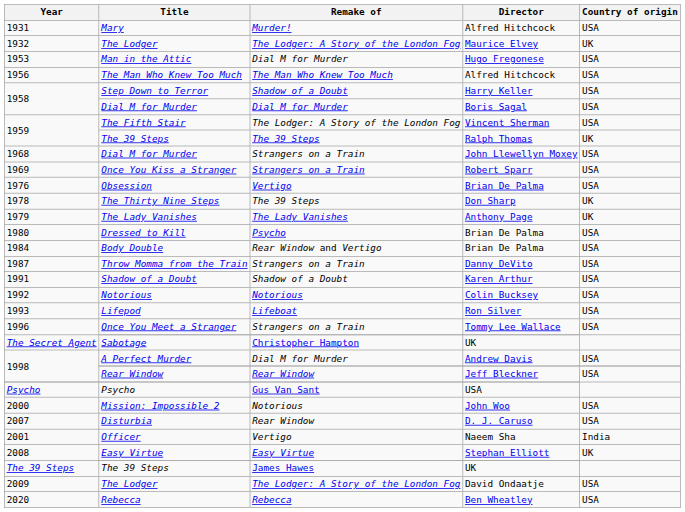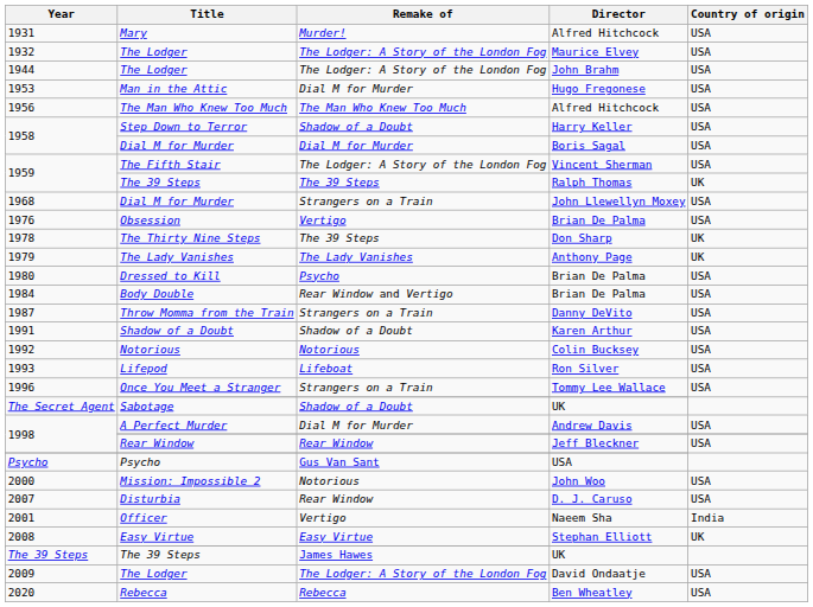1932 | Country of origin: UK -> USA
+ row: 1944 | The Lodger | The Lodger: A Story of the London Fog | John Brahm | USA
- row: 1969 | Once You Kiss a Stranger | Strangers on a Train | Robert Sparr | USA
The Secret Agent | Remake of: Christopher Hampton -> Shadow of a Doubt
